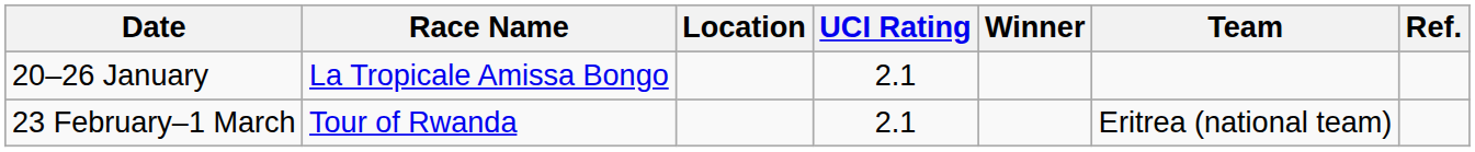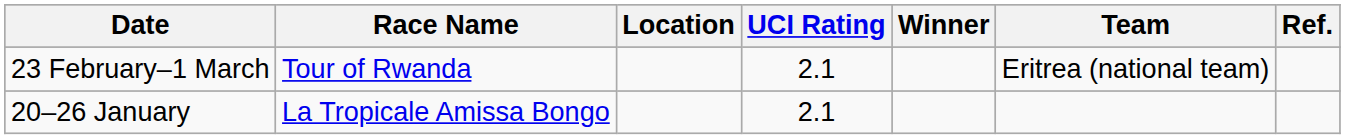rows swapped: 20–26 January <-> 23 February–1 March
